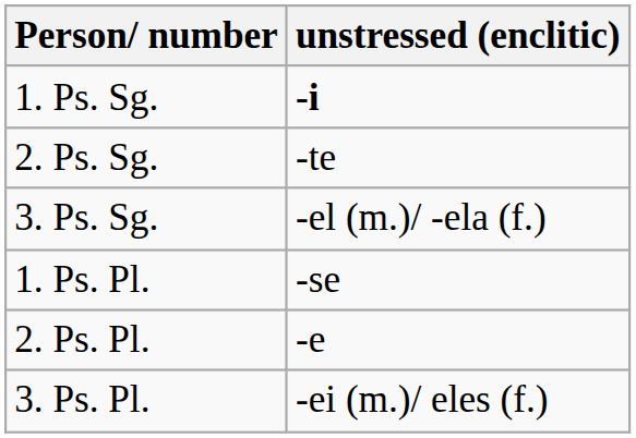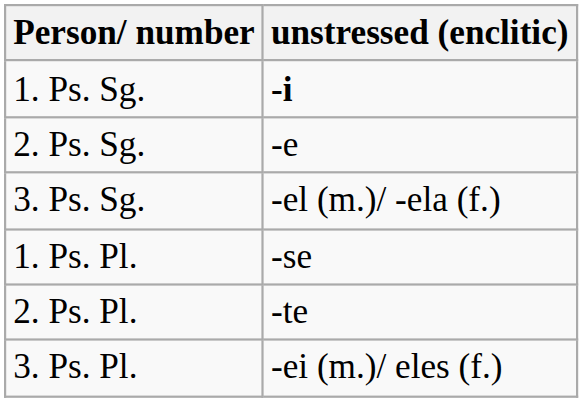2. Ps. Sg. | unstressed (enclitic): -te -> -e
2. Ps. Pl. | unstressed (enclitic): -e -> -te
